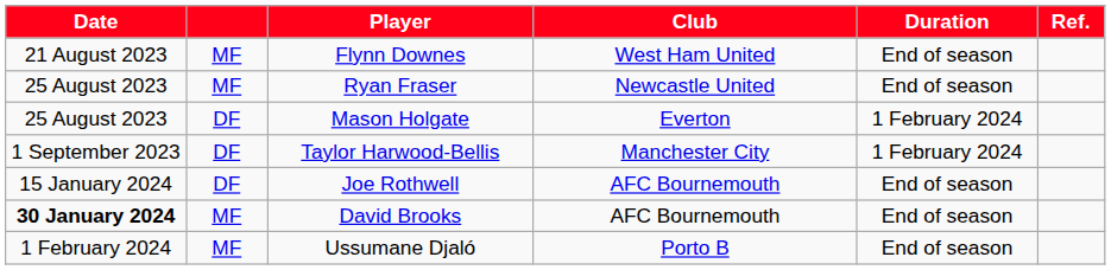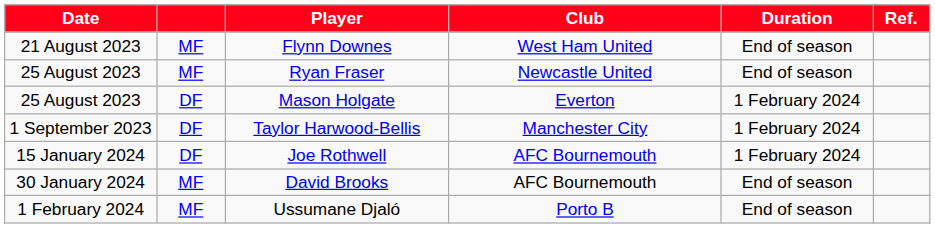Joe Rothwell | Duration: End of season -> 1 February 2024
David Brooks | Date: bold -> normal
